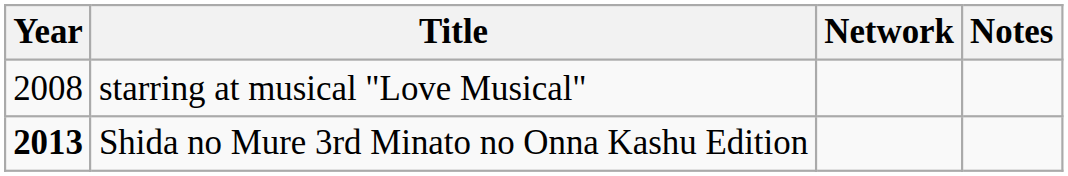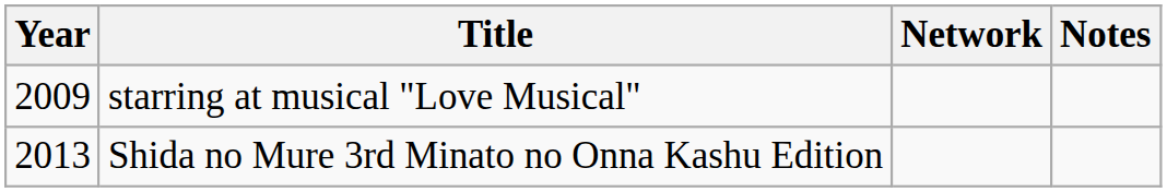starring at musical "Love Musical" | Year: 2008 -> 2009
Shida no Mure 3rd Minato no Onna Kashu Edition | Year: bold -> normal
